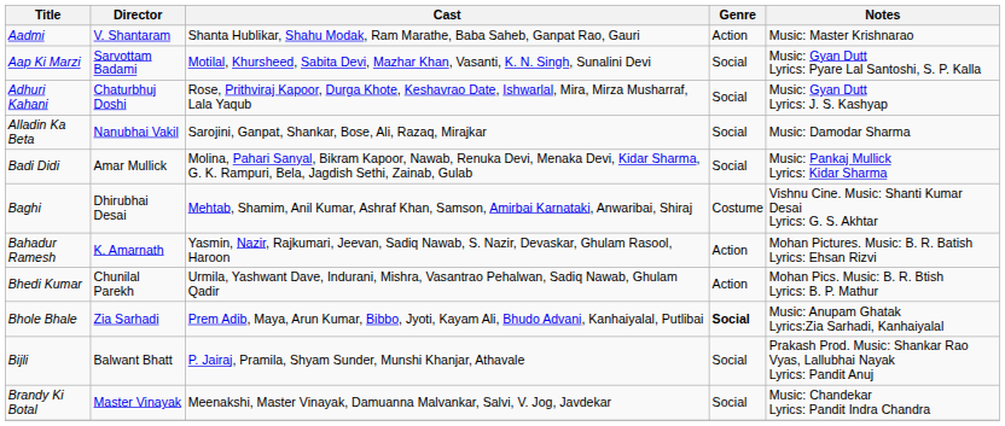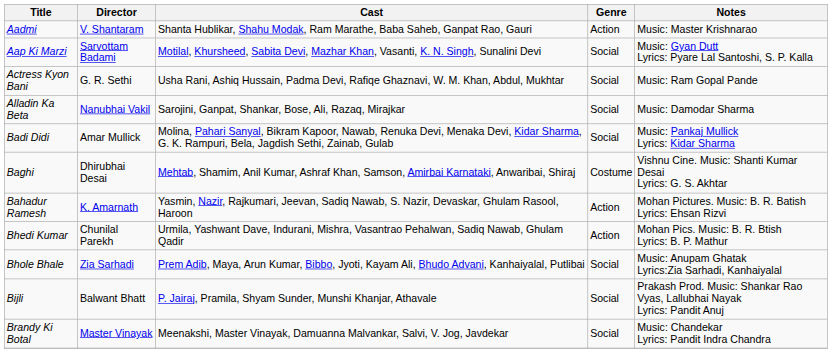+ row: Actress Kyon Bani | G. R. Sethi | Usha Rani, Ashiq Hussain, Padma Devi, Rafiqe Ghaznavi, W. M. Khan, Abdul, Mukhtar | Social | Music: Ram Gopal Pande
- row: Adhuri Kahani | Chaturbhuj Doshi | Rose, Prithviraj Kapoor, Durga Khote, Keshavrao Date, Ishwarlal, Mira, Mirza Musharraf, Lala Yaqub | Social | Music: Gyan Dutt Lyrics: J. S. Kashyap
Bhole Bhale | Genre: bold -> normal
